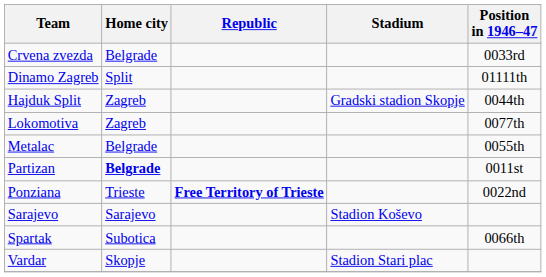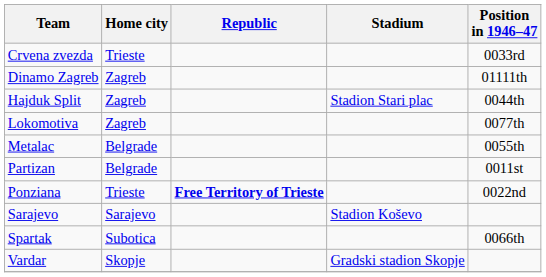Crvena zvezda | Home city: Belgrade -> Trieste
Dinamo Zagreb | Home city: Split -> Zagreb
Hajduk Split | Stadium: Gradski stadion Skopje -> Stadion Stari plac
Partizan | Home city: bold -> normal
Vardar | Stadium: Stadion Stari plac -> Gradski stadion Skopje
